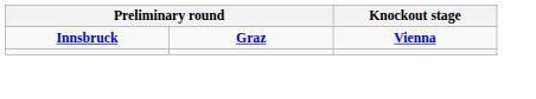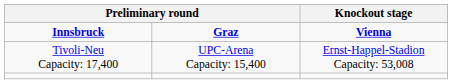+ row: Tivoli-Neu Capacity: 17,400 | UPC-Arena Capacity: 15,400 | Ernst-Happel-Stadion Capacity: 53,008
